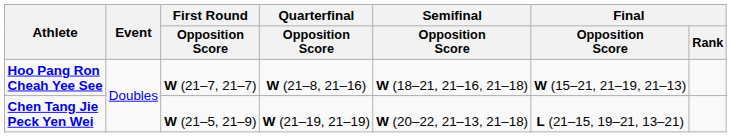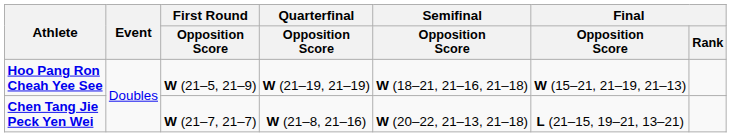Hoo Pang Ron Cheah Yee See | First Round / Opposition Score: W (21–7, 21–7) -> W (21–5, 21–9)
Hoo Pang Ron Cheah Yee See | Quarterfinal / Opposition Score: W (21–8, 21–16) -> W (21–19, 21–19)
Chen Tang Jie Peck Yen Wei | First Round / Opposition Score: W (21–5, 21–9) -> W (21–7, 21–7)
Chen Tang Jie Peck Yen Wei | Quarterfinal / Opposition Score: W (21–19, 21–19) -> W (21–8, 21–16)
